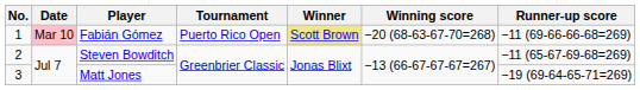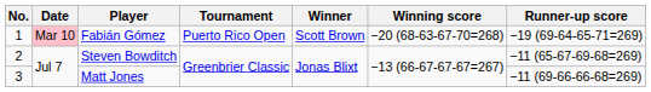Fabián Gómez | Winner: khaki background -> no background
Fabián Gómez | Runner-up score: −11 (69-66-66-68=269) -> −19 (69-64-65-71=269)
Matt Jones | Runner-up score: −19 (69-64-65-71=269) -> −11 (69-66-66-68=269)
